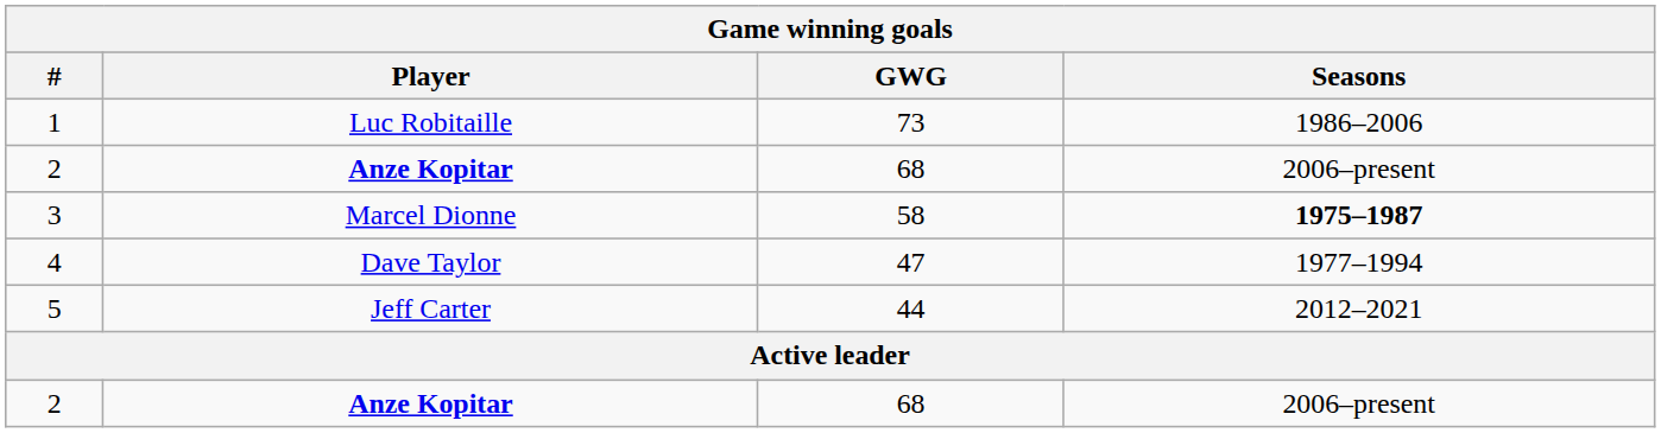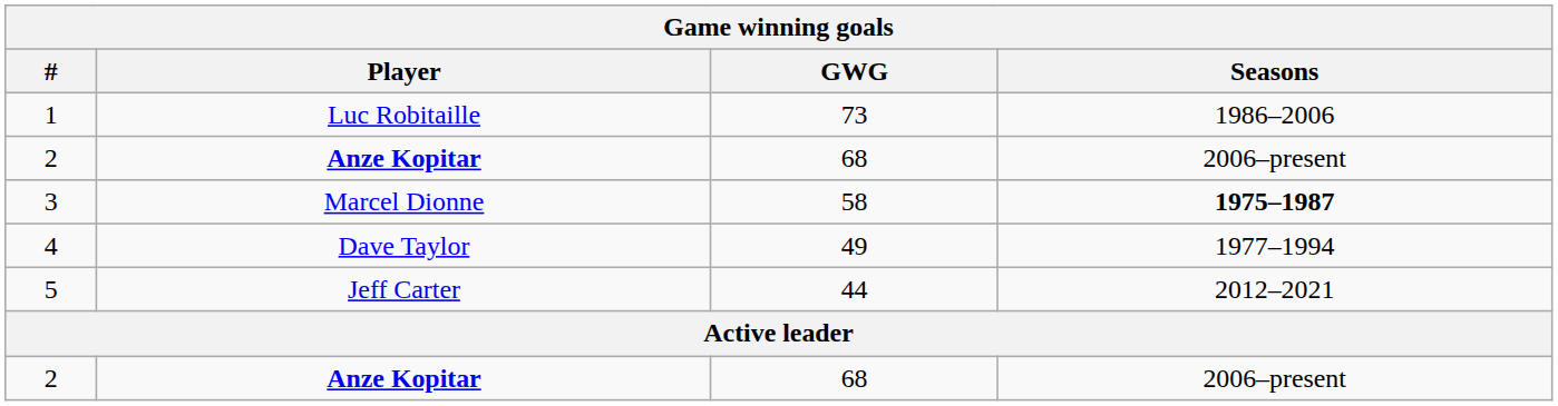4 | GWG: 47 -> 49
